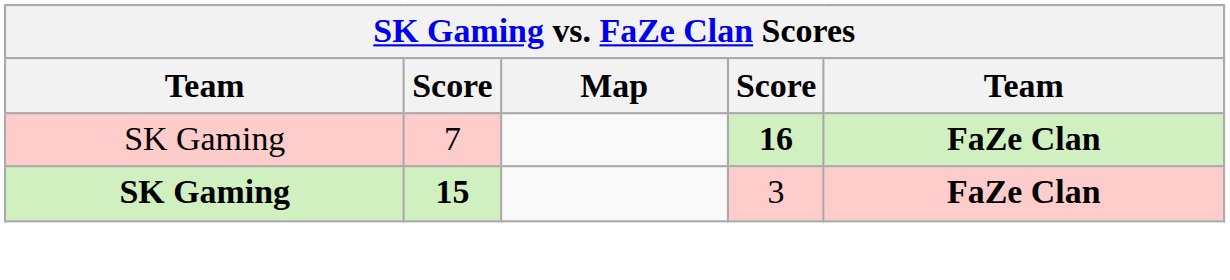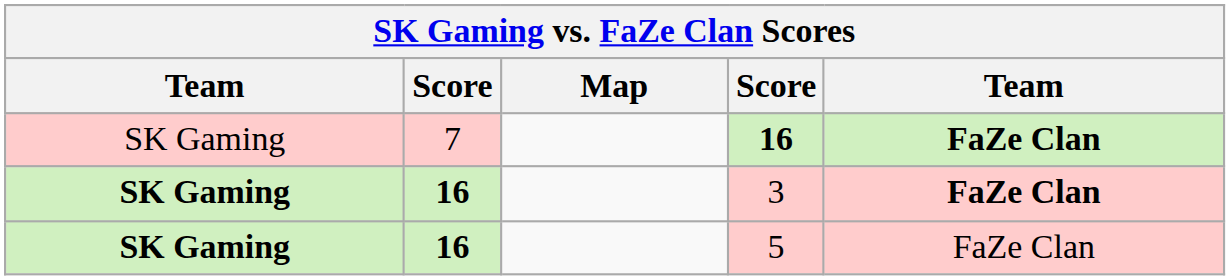3 | column 2: 15 -> 16
+ row: SK Gaming | 16 | 5 | FaZe Clan
